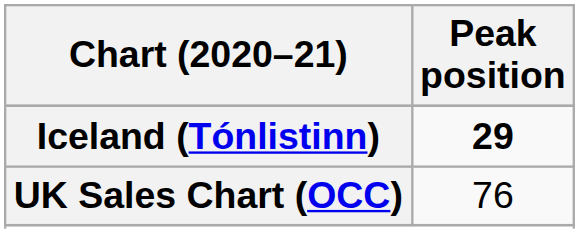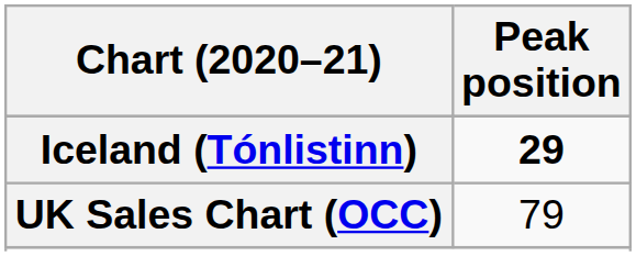UK Sales Chart (OCC) | Peak position: 76 -> 79
